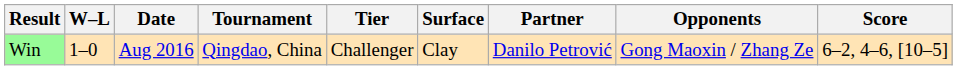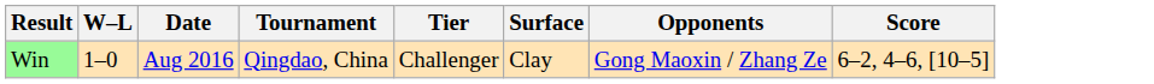- column: Partner | Danilo Petrović
